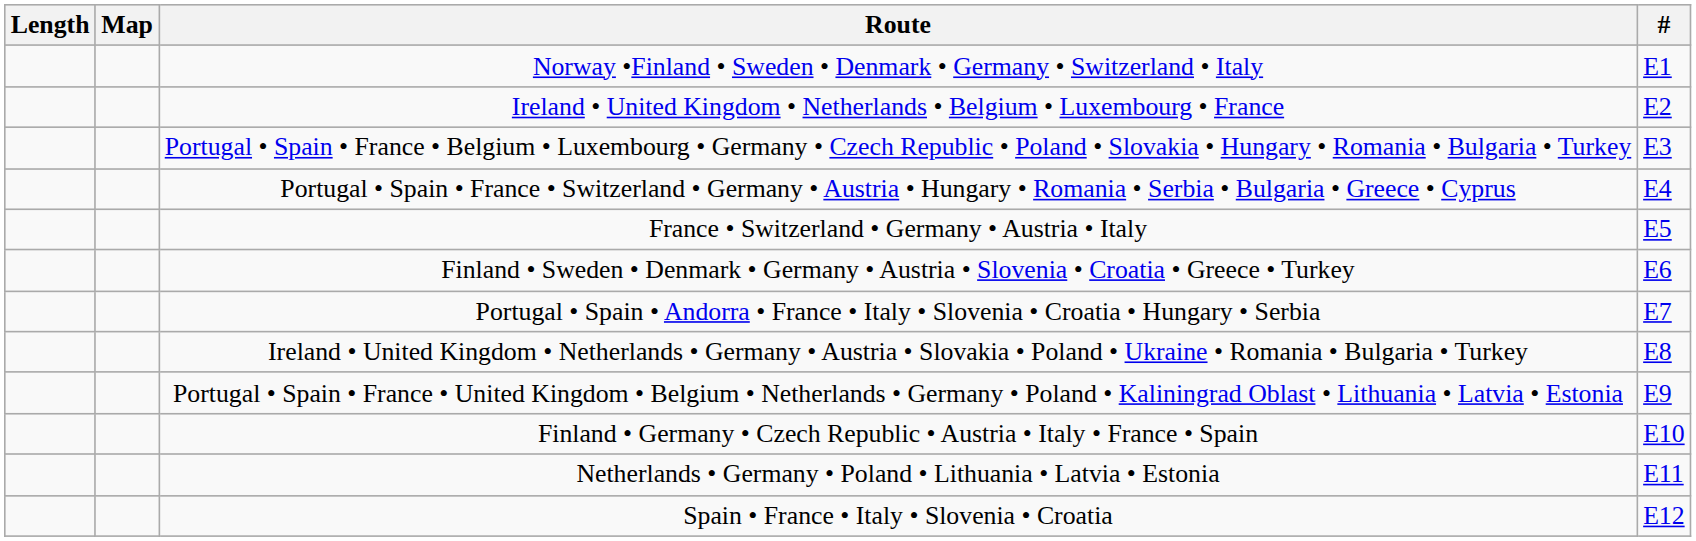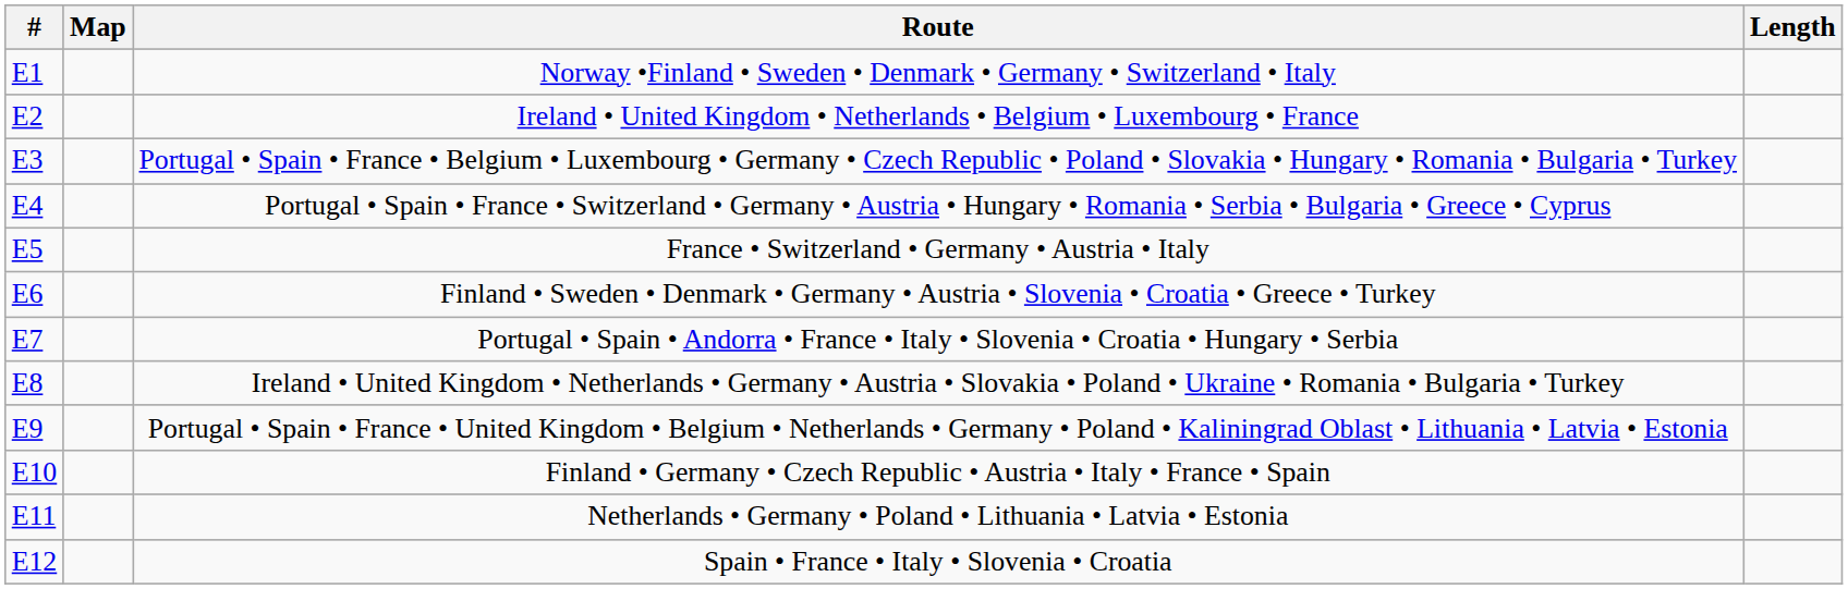columns swapped: # <-> Length
